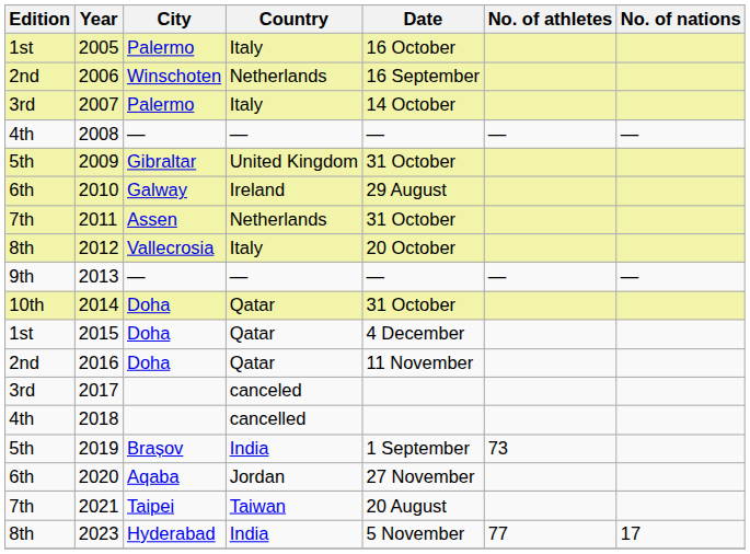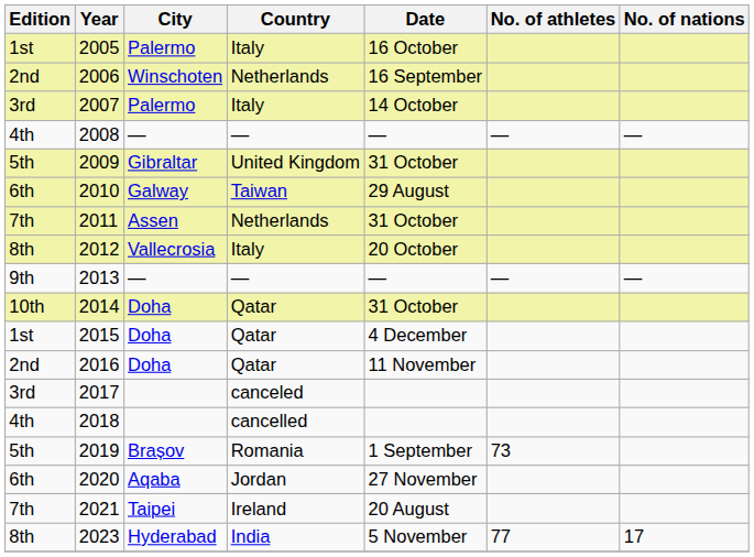2010 | Country: Ireland -> Taiwan
2019 | Country: India -> Romania
2021 | Country: Taiwan -> Ireland
